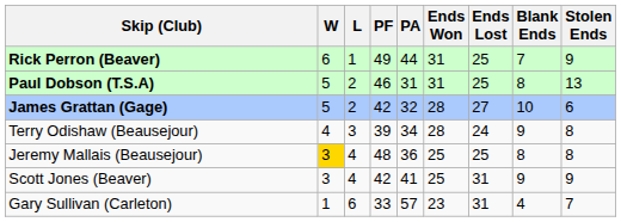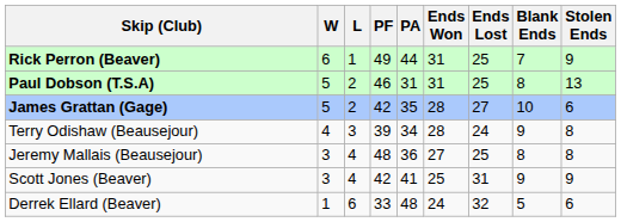James Grattan (Gage) | PA: 32 -> 35
Jeremy Mallais (Beausejour) | W: gold background -> no background
Jeremy Mallais (Beausejour) | Ends Won: 25 -> 27
+ row: Derrek Ellard (Beaver) | 1 | 6 | 33 | 48 | 24 | 32 | 5 | 6
- row: Gary Sullivan (Carleton) | 1 | 6 | 33 | 57 | 23 | 31 | 4 | 7
